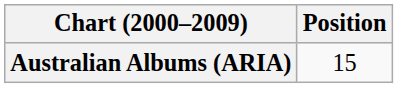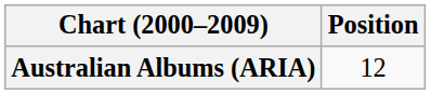Australian Albums (ARIA) | Position: 15 -> 12
